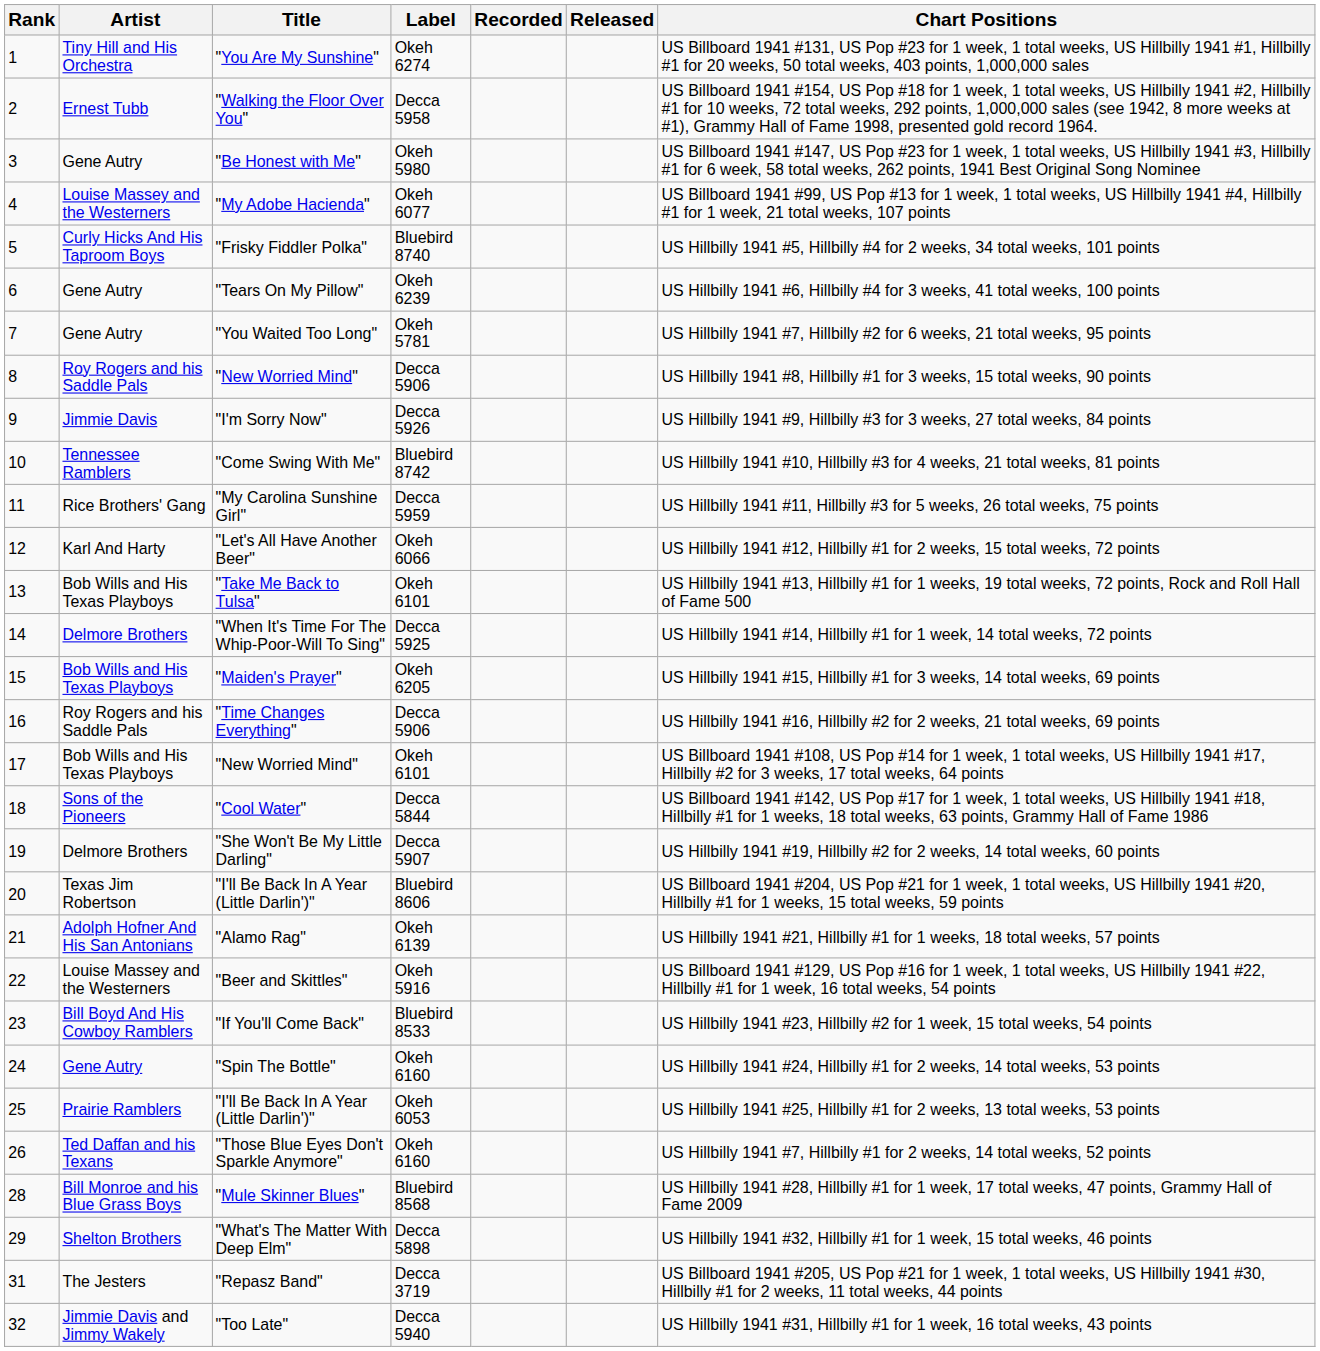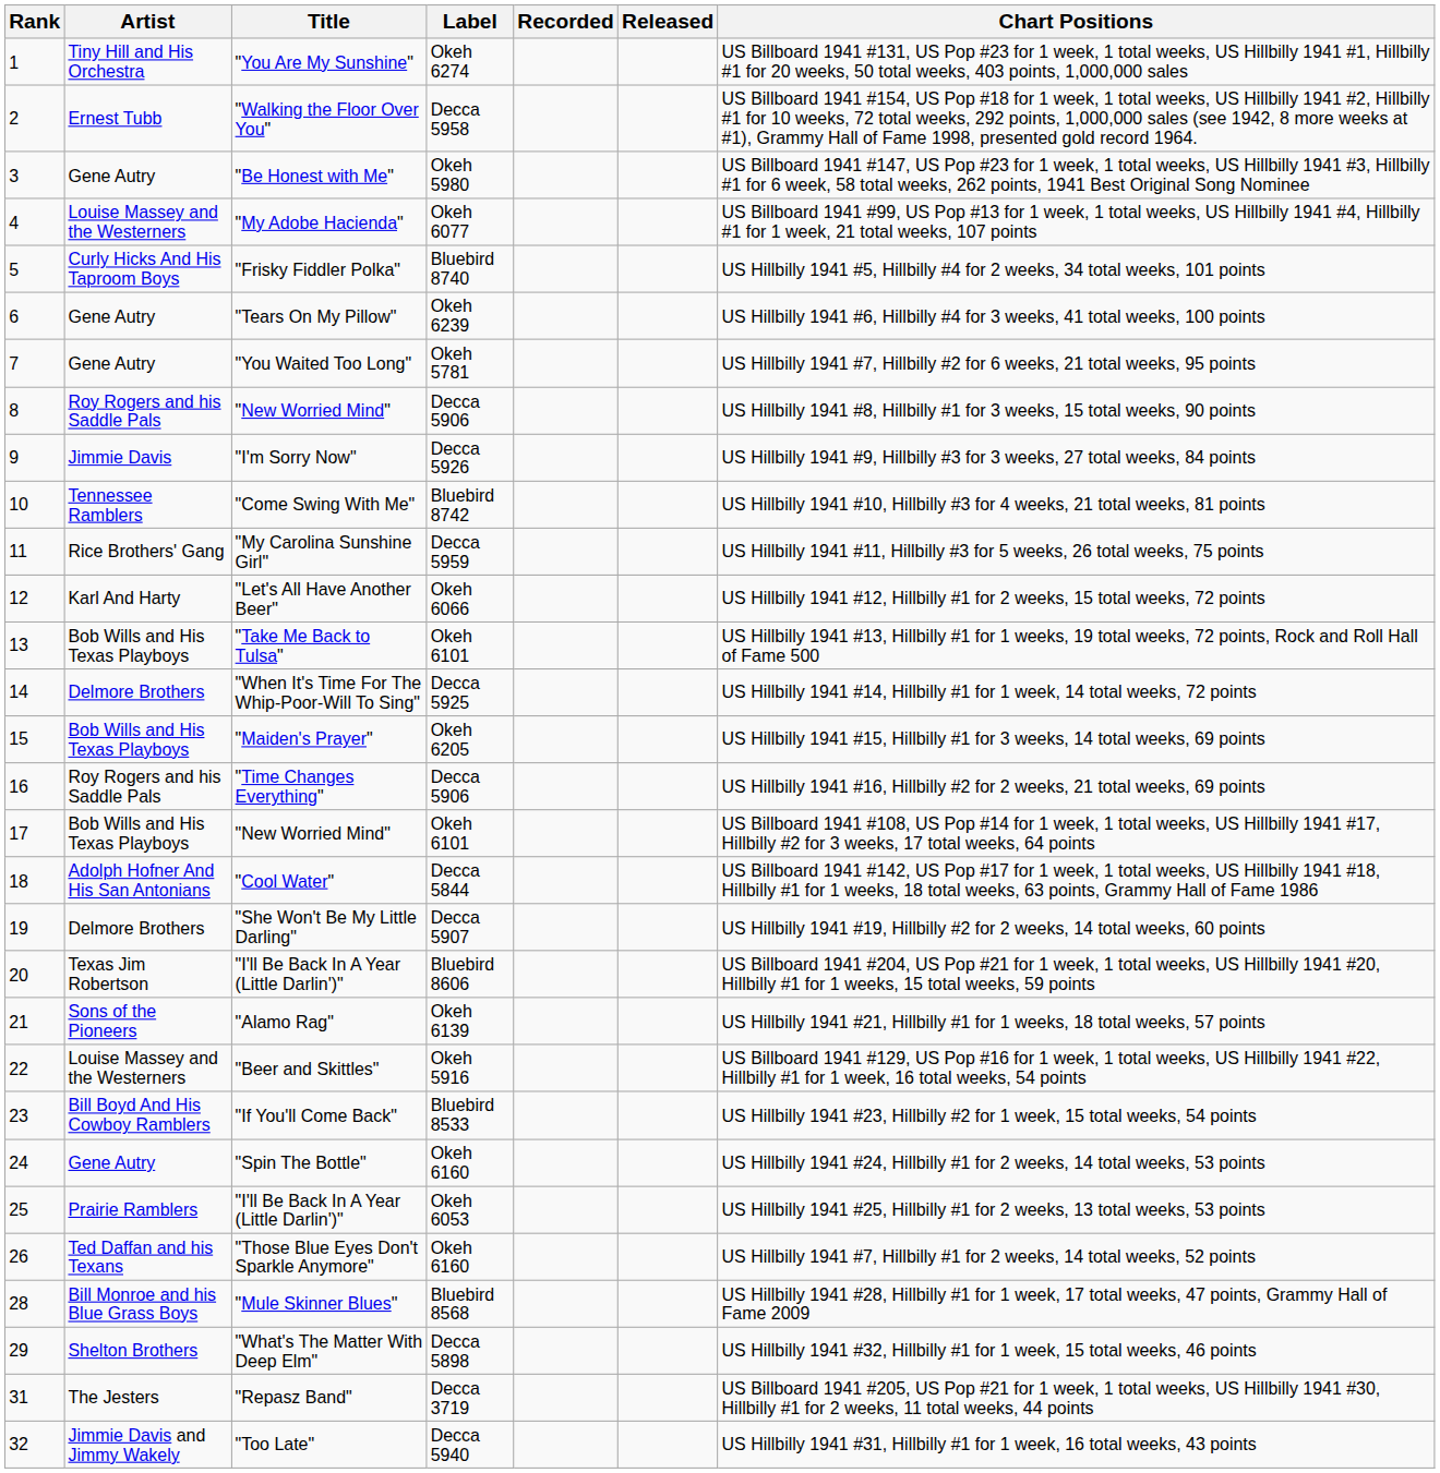"Cool Water" | Artist: Sons of the Pioneers -> Adolph Hofner And His San Antonians
"Alamo Rag" | Artist: Adolph Hofner And His San Antonians -> Sons of the Pioneers
